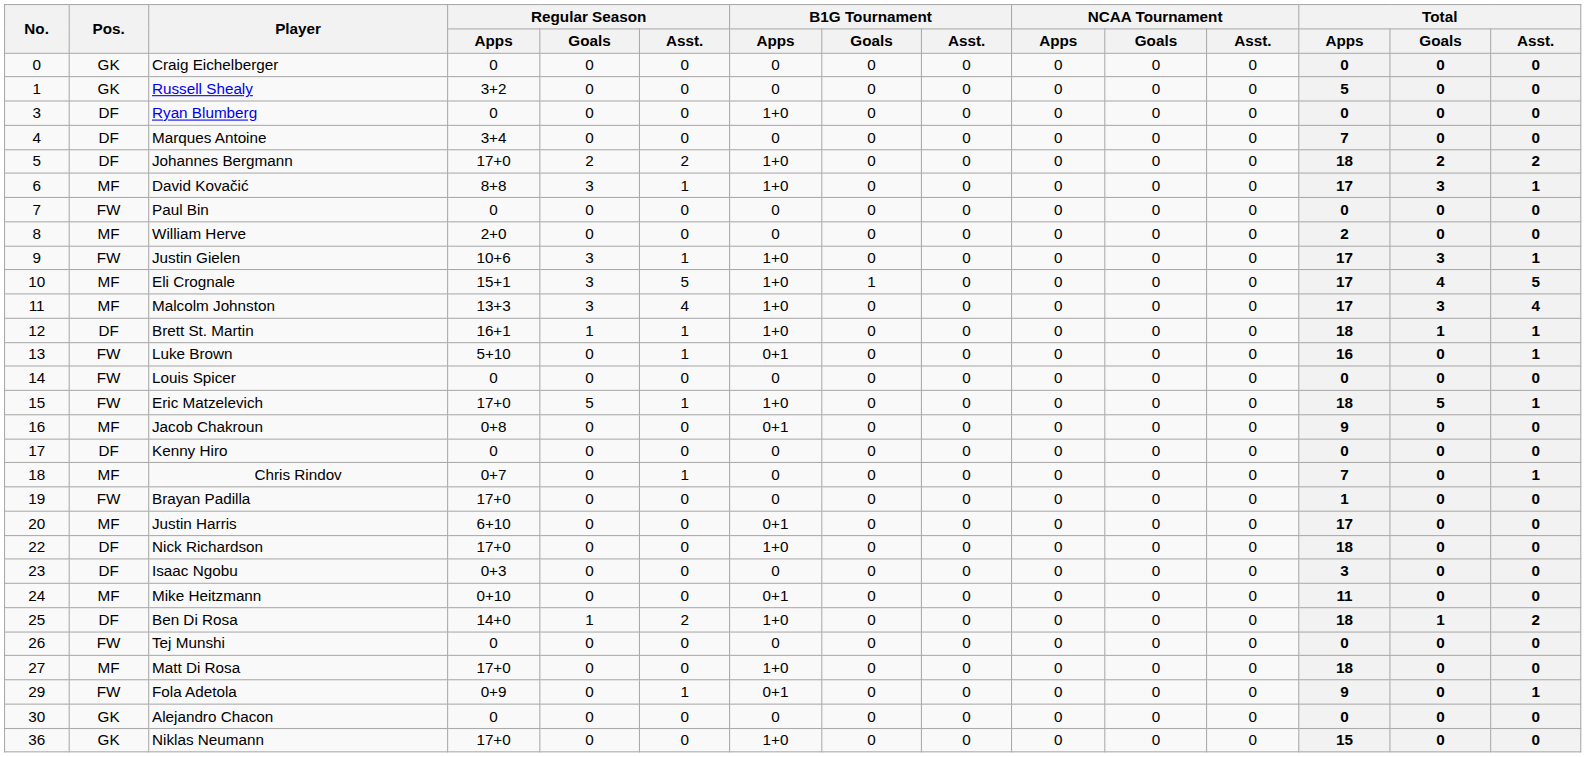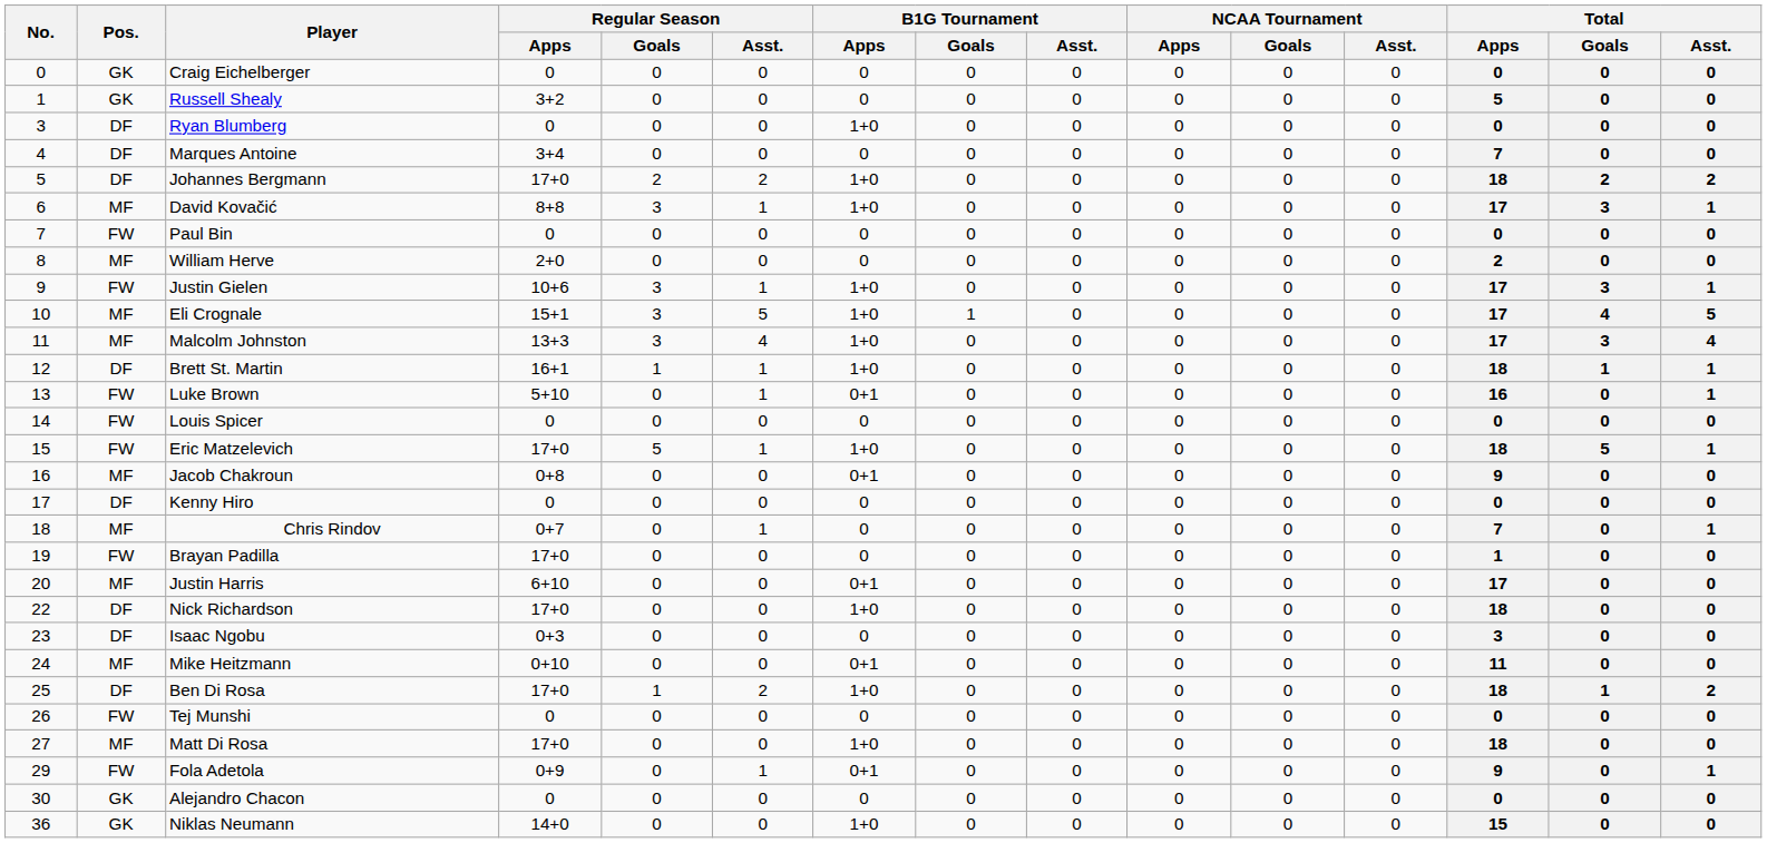Ben Di Rosa | Regular Season / Apps: 14+0 -> 17+0
Niklas Neumann | Regular Season / Apps: 17+0 -> 14+0
